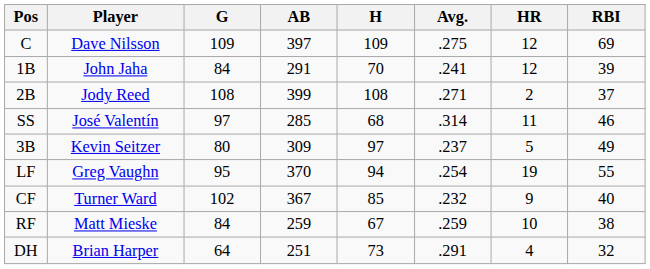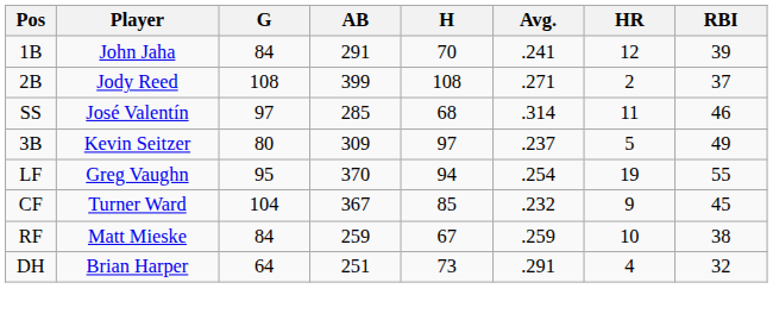- row: C | Dave Nilsson | 109 | 397 | 109 | .275 | 12 | 69
CF | G: 102 -> 104
CF | RBI: 40 -> 45
